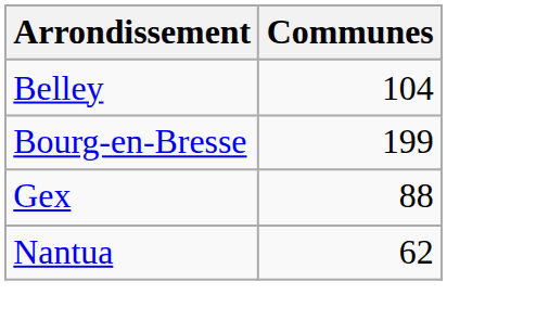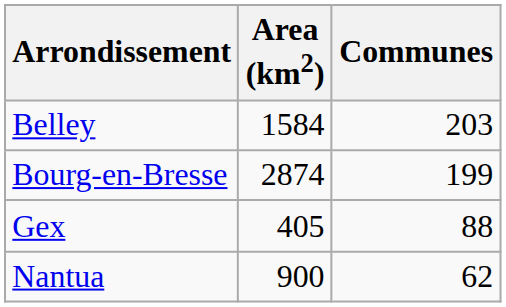+ column: Area (km2) | 1584 | 2874 | 405 | 900
Belley | Communes: 104 -> 203
